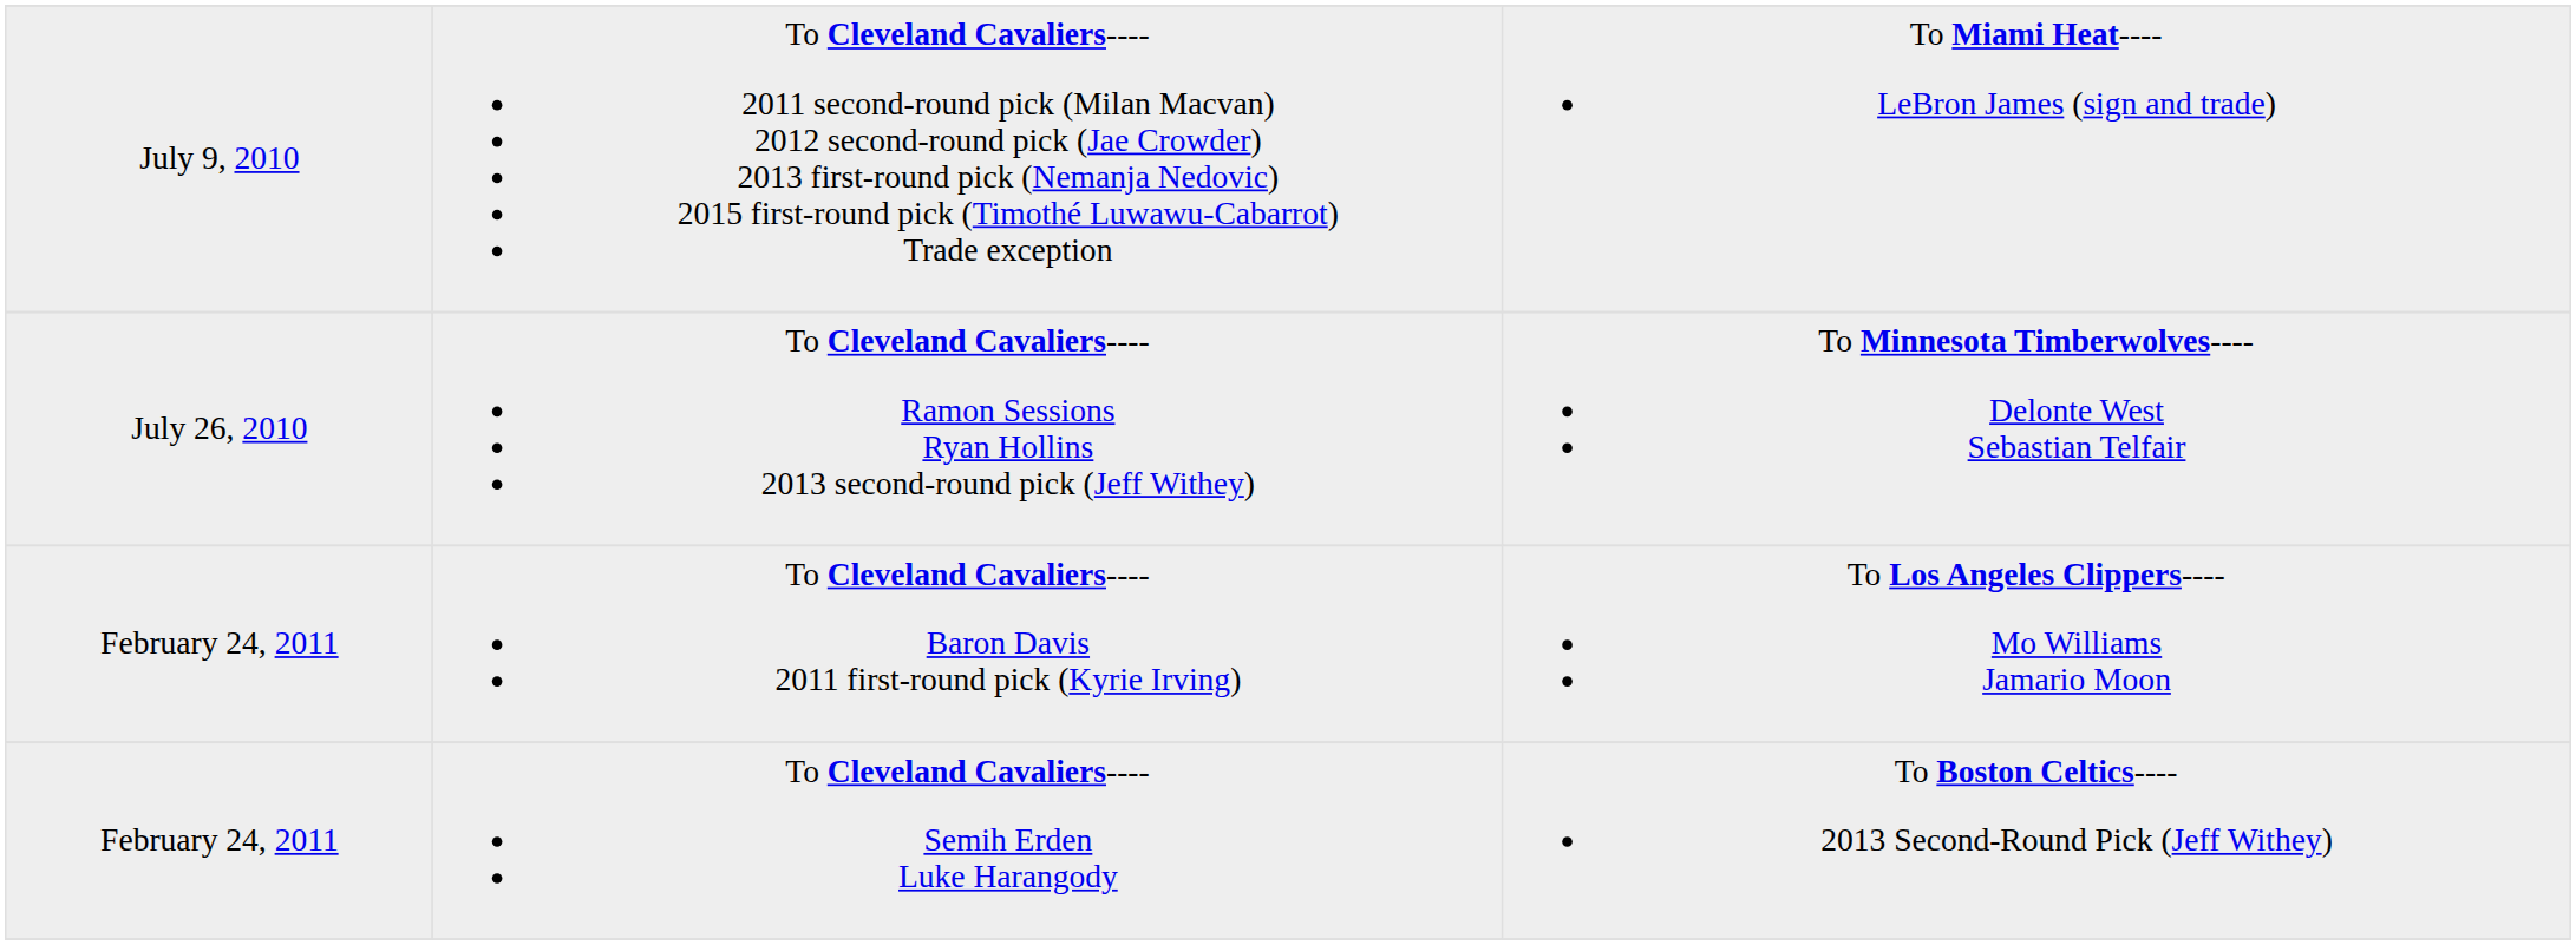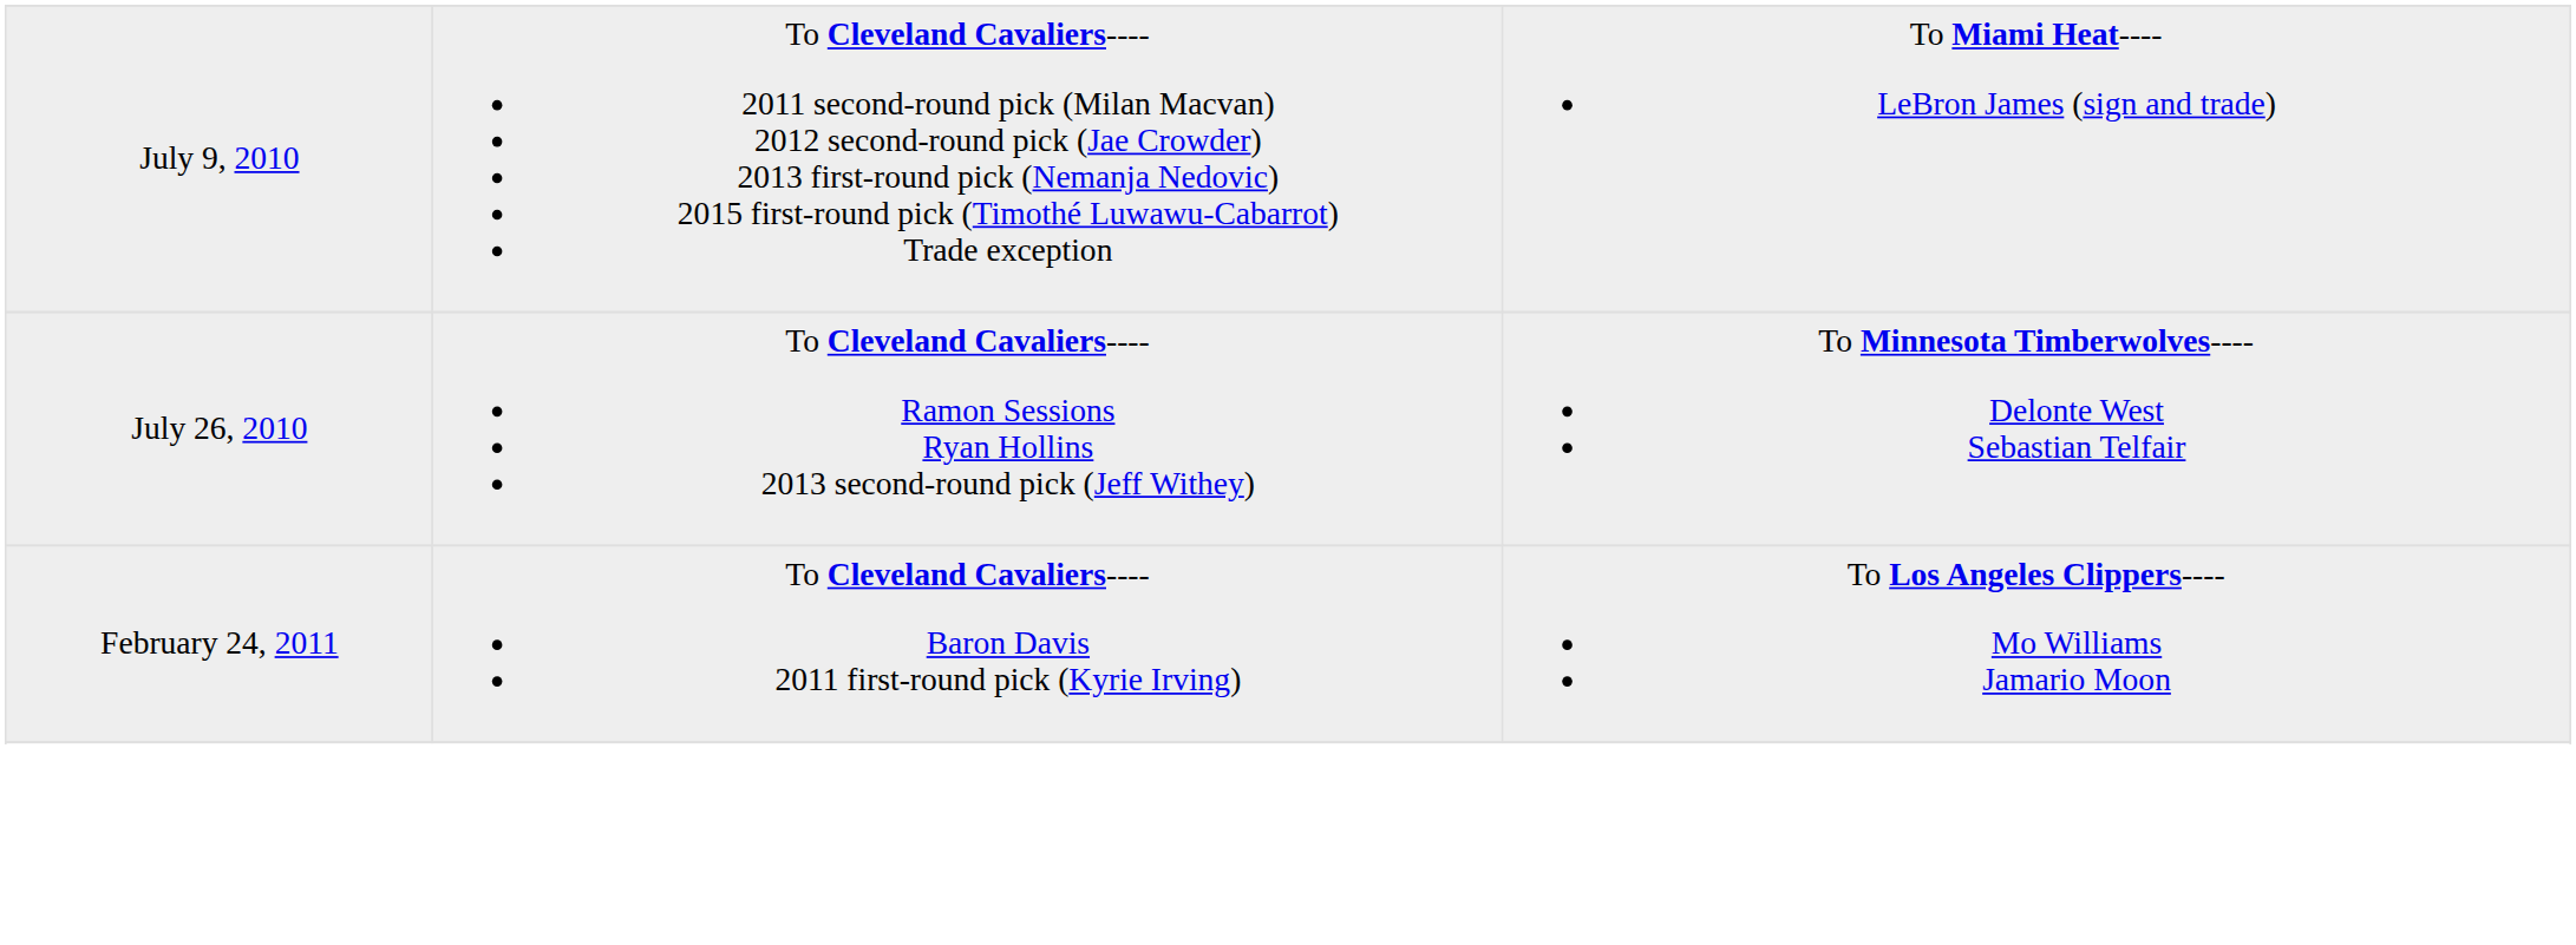- row: February 24, 2011 | To Cleveland Cavaliers---- Semih Erden Luke Harangody | To Boston Celtics---- 2013 Second-Round Pick (Jeff Withey)
